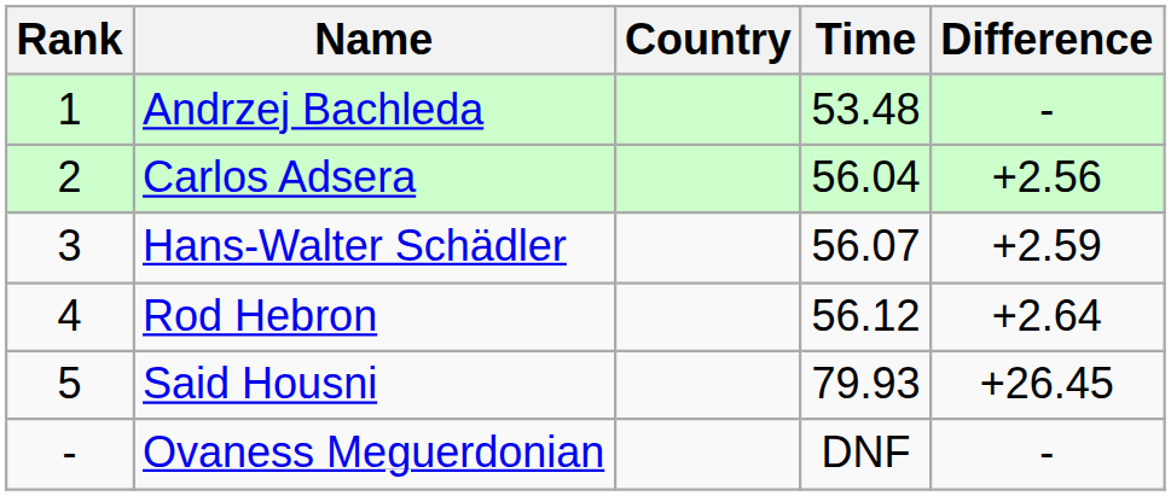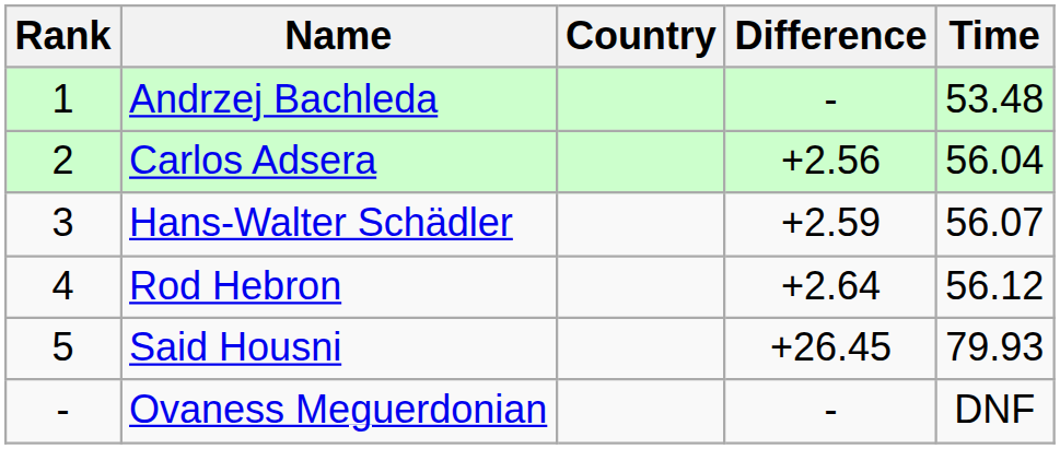columns swapped: Time <-> Difference
